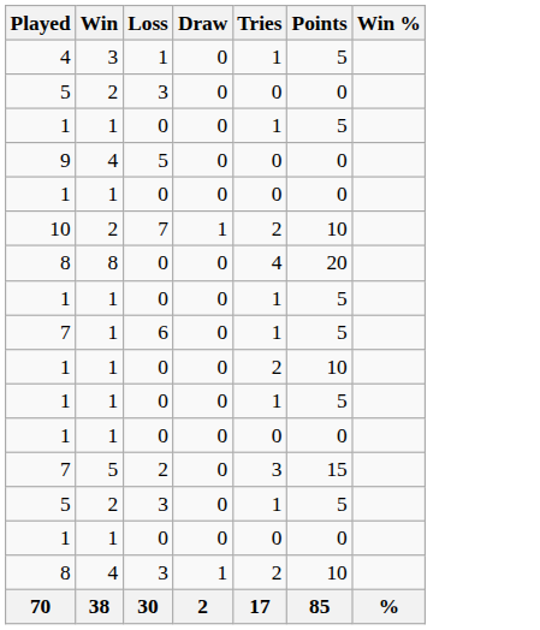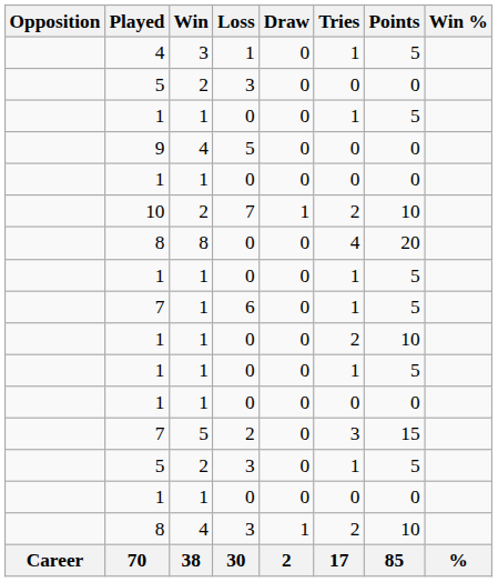+ column: Opposition | Career
